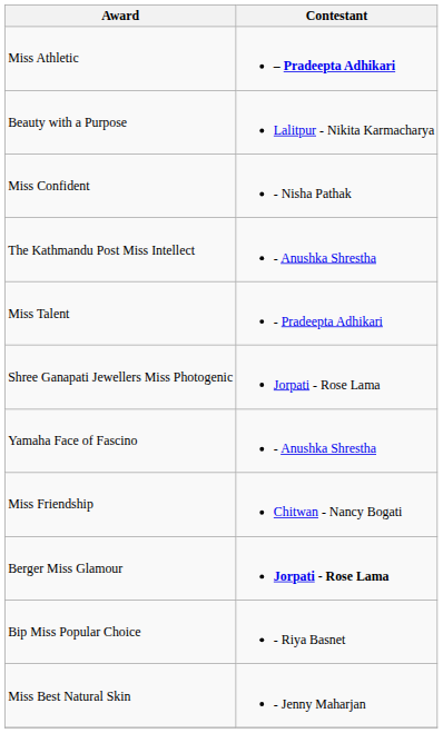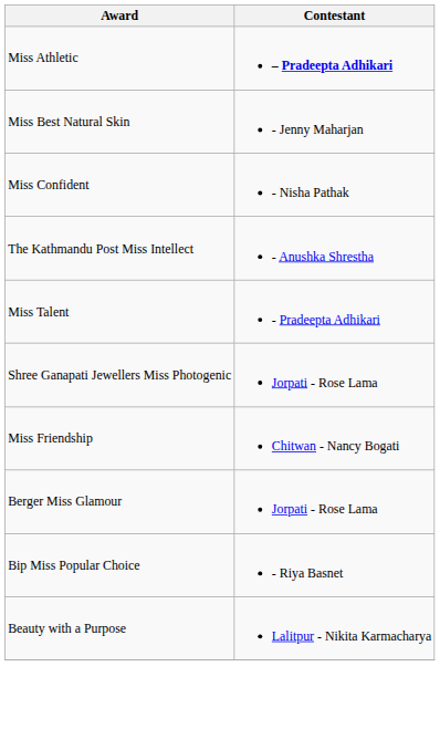rows swapped: Beauty with a Purpose <-> Miss Best Natural Skin
- row: Yamaha Face of Fascino | - Anushka Shrestha
Berger Miss Glamour | Contestant: bold -> normal
